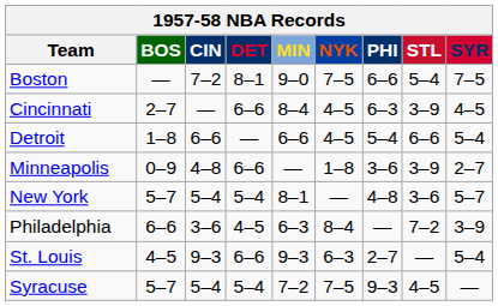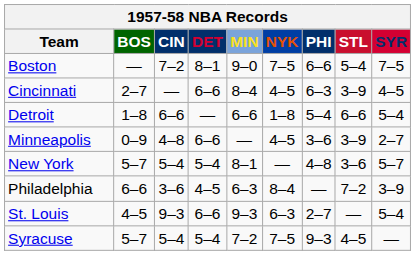Detroit | NYK: 4–5 -> 1–8
Minneapolis | NYK: 1–8 -> 4–5
